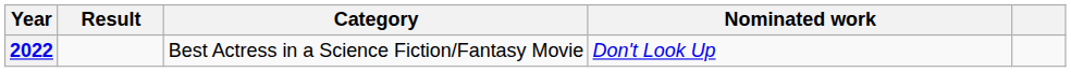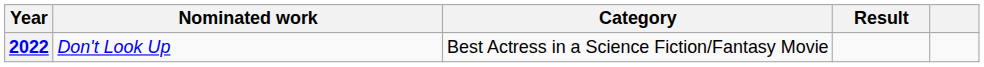columns swapped: Nominated work <-> Result
